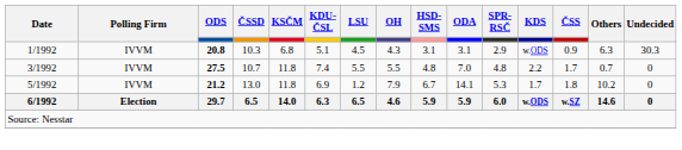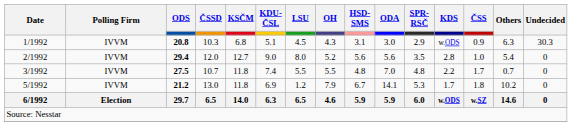1/1992 | ODA: 3.1 -> 3.0
+ row: 2/1992 | IVVM | 29.4 | 12.0 | 12.7 | 9.0 | 8.0 | 5.2 | 5.6 | 5.6 | 3.5 | 2.8 | 1.0 | 5.4 | 0
